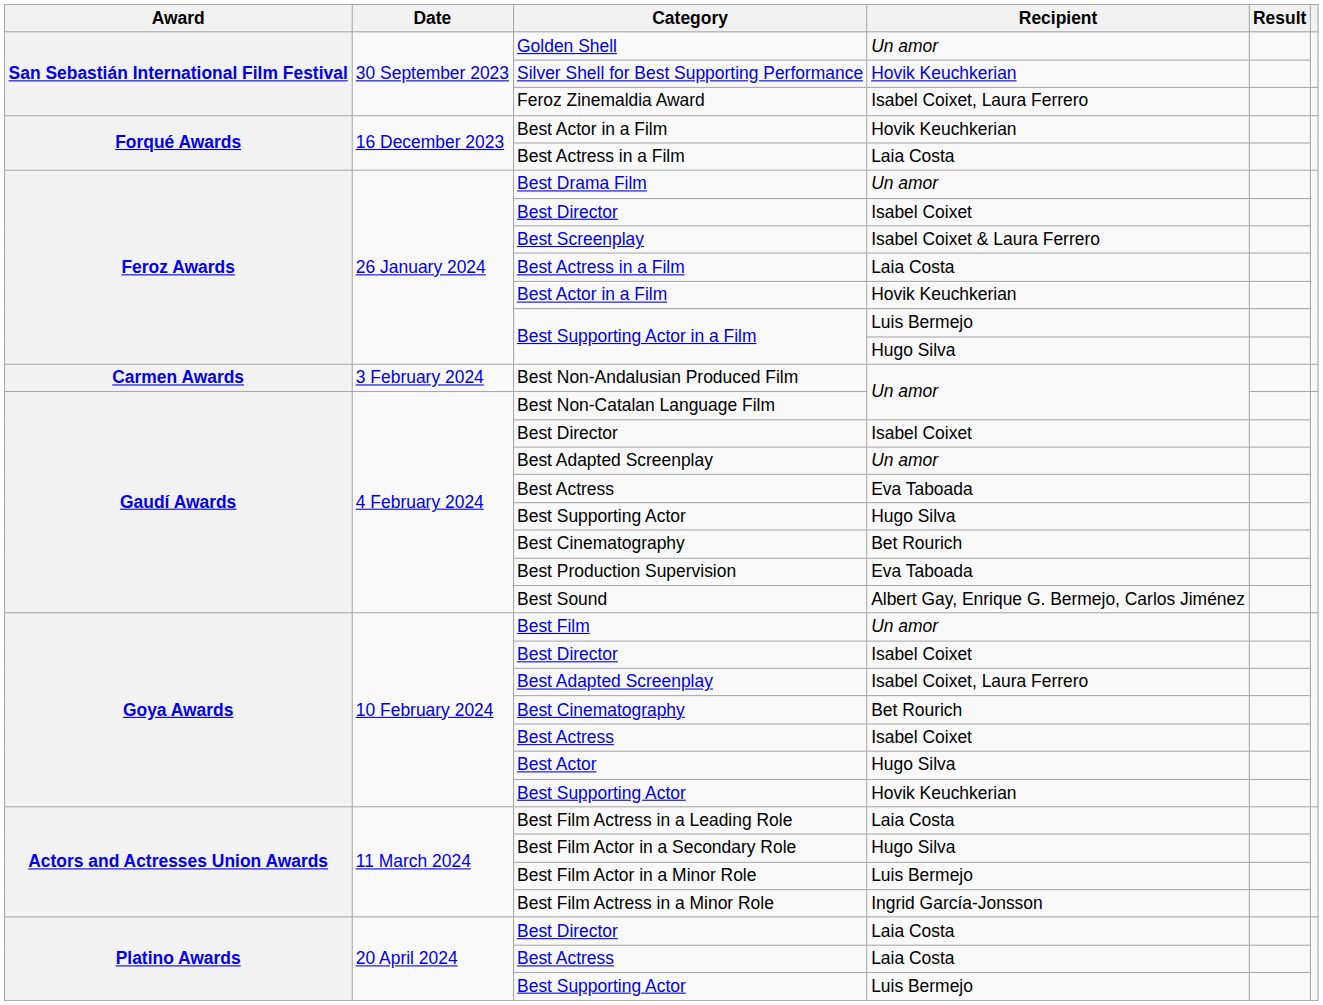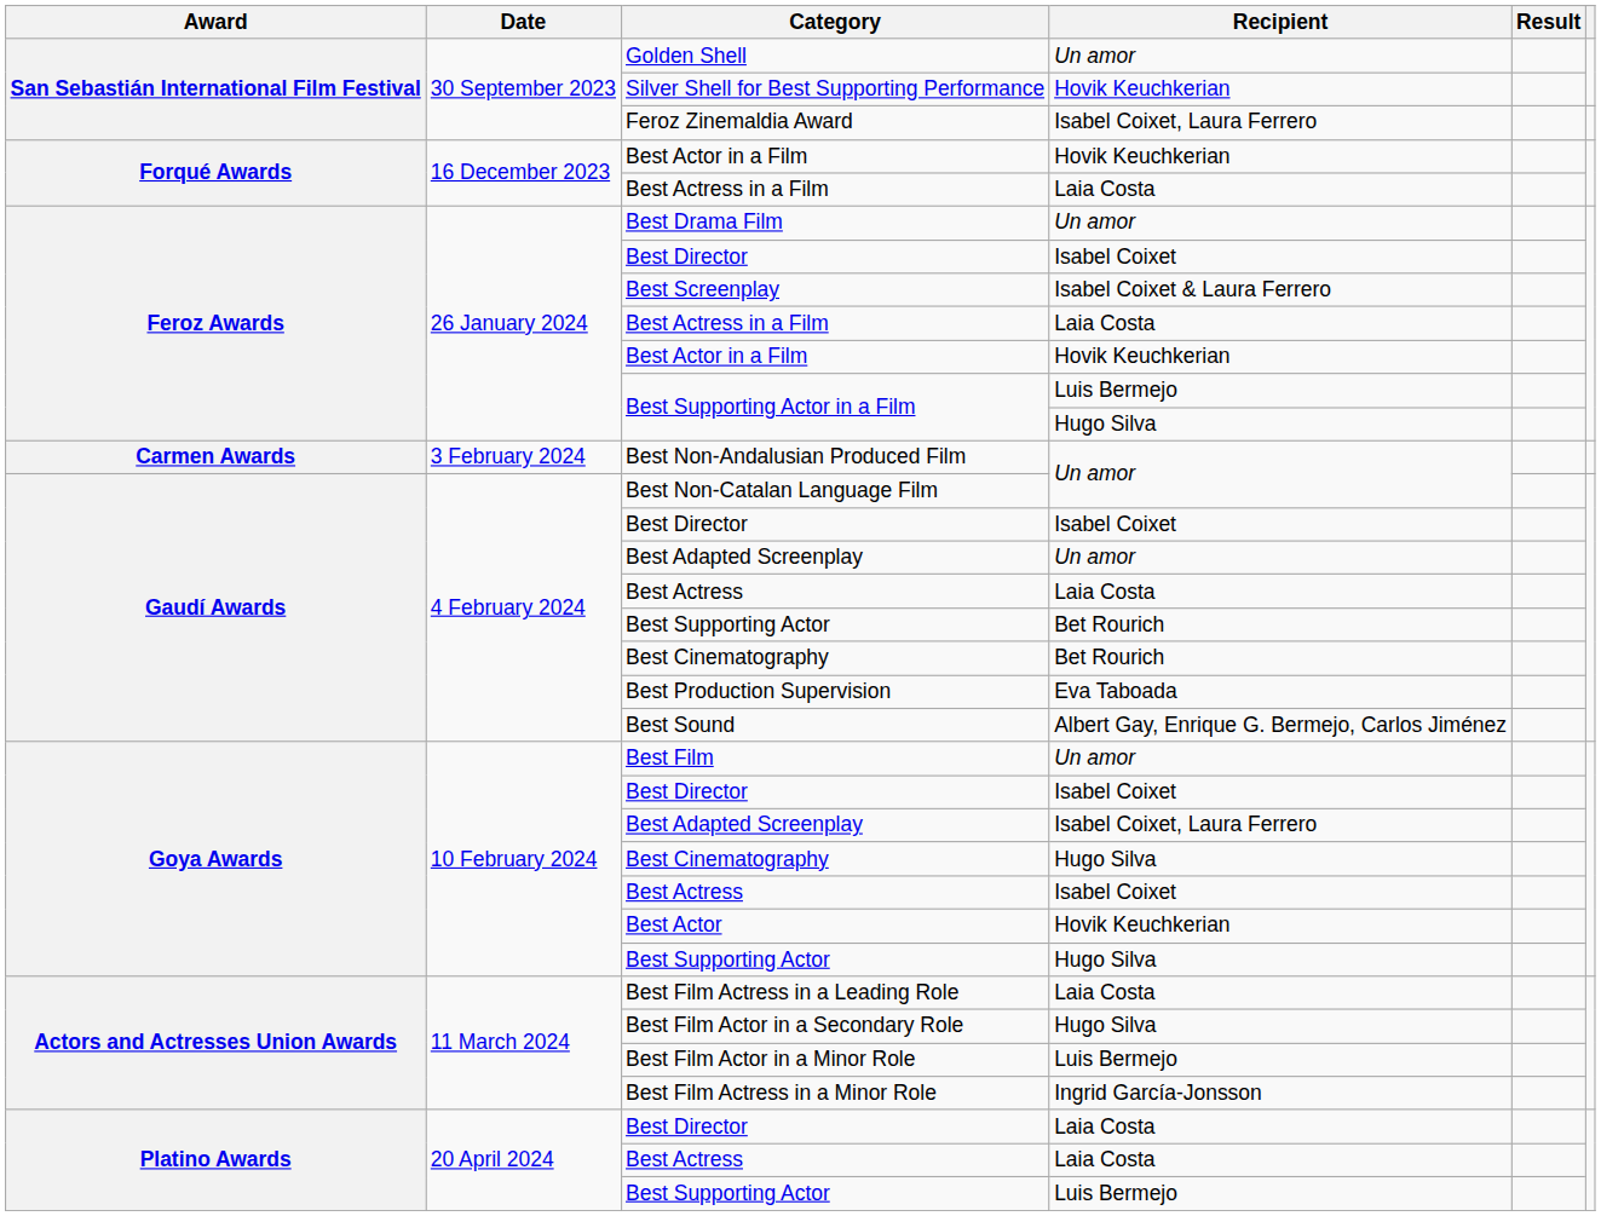Gaudí Awards / Best Actress | Recipient: Eva Taboada -> Laia Costa
Gaudí Awards / Best Supporting Actor | Recipient: Hugo Silva -> Bet Rourich
Goya Awards / Best Cinematography | Recipient: Bet Rourich -> Hugo Silva
Best Actor | Recipient: Hugo Silva -> Hovik Keuchkerian
Goya Awards / Best Supporting Actor | Recipient: Hovik Keuchkerian -> Hugo Silva
